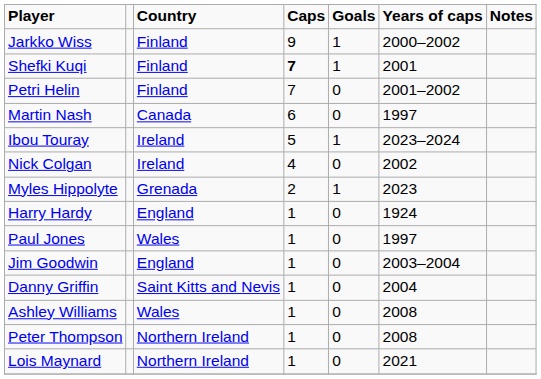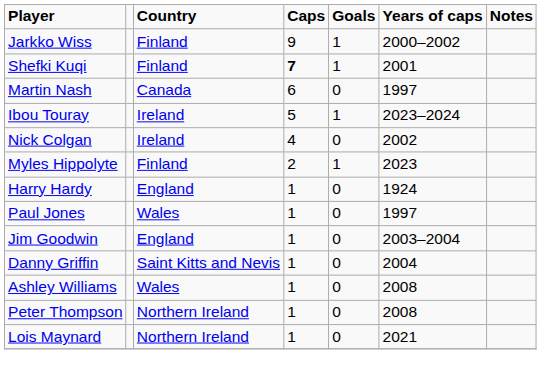- row: Petri Helin | Finland | 7 | 0 | 2001–2002
Myles Hippolyte | Country: Grenada -> Finland
